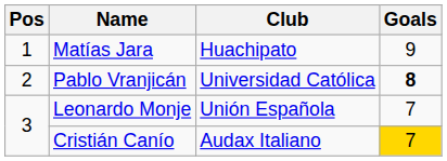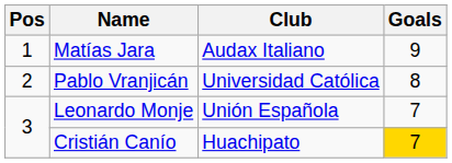Matías Jara | Club: Huachipato -> Audax Italiano
Pablo Vranjicán | Goals: bold -> normal
Cristián Canío | Club: Audax Italiano -> Huachipato
